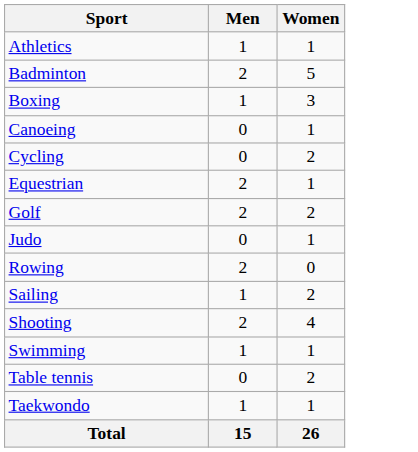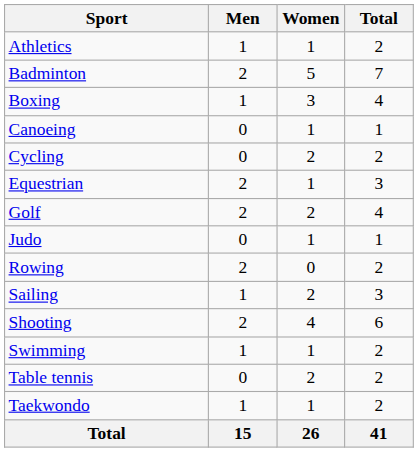+ column: Total | 2 | 7 | 4 | 1 | 2 | 3 | 4 | 1 | 2 | 3 | 6 | 2 | 2 | 2 | 41
